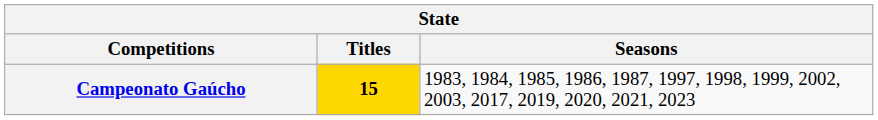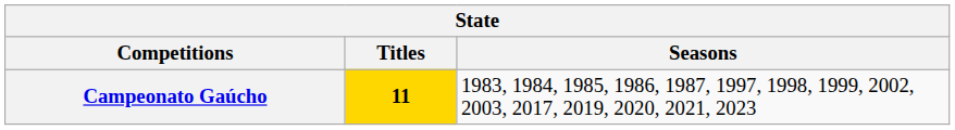Campeonato Gaúcho | Titles: 15 -> 11
